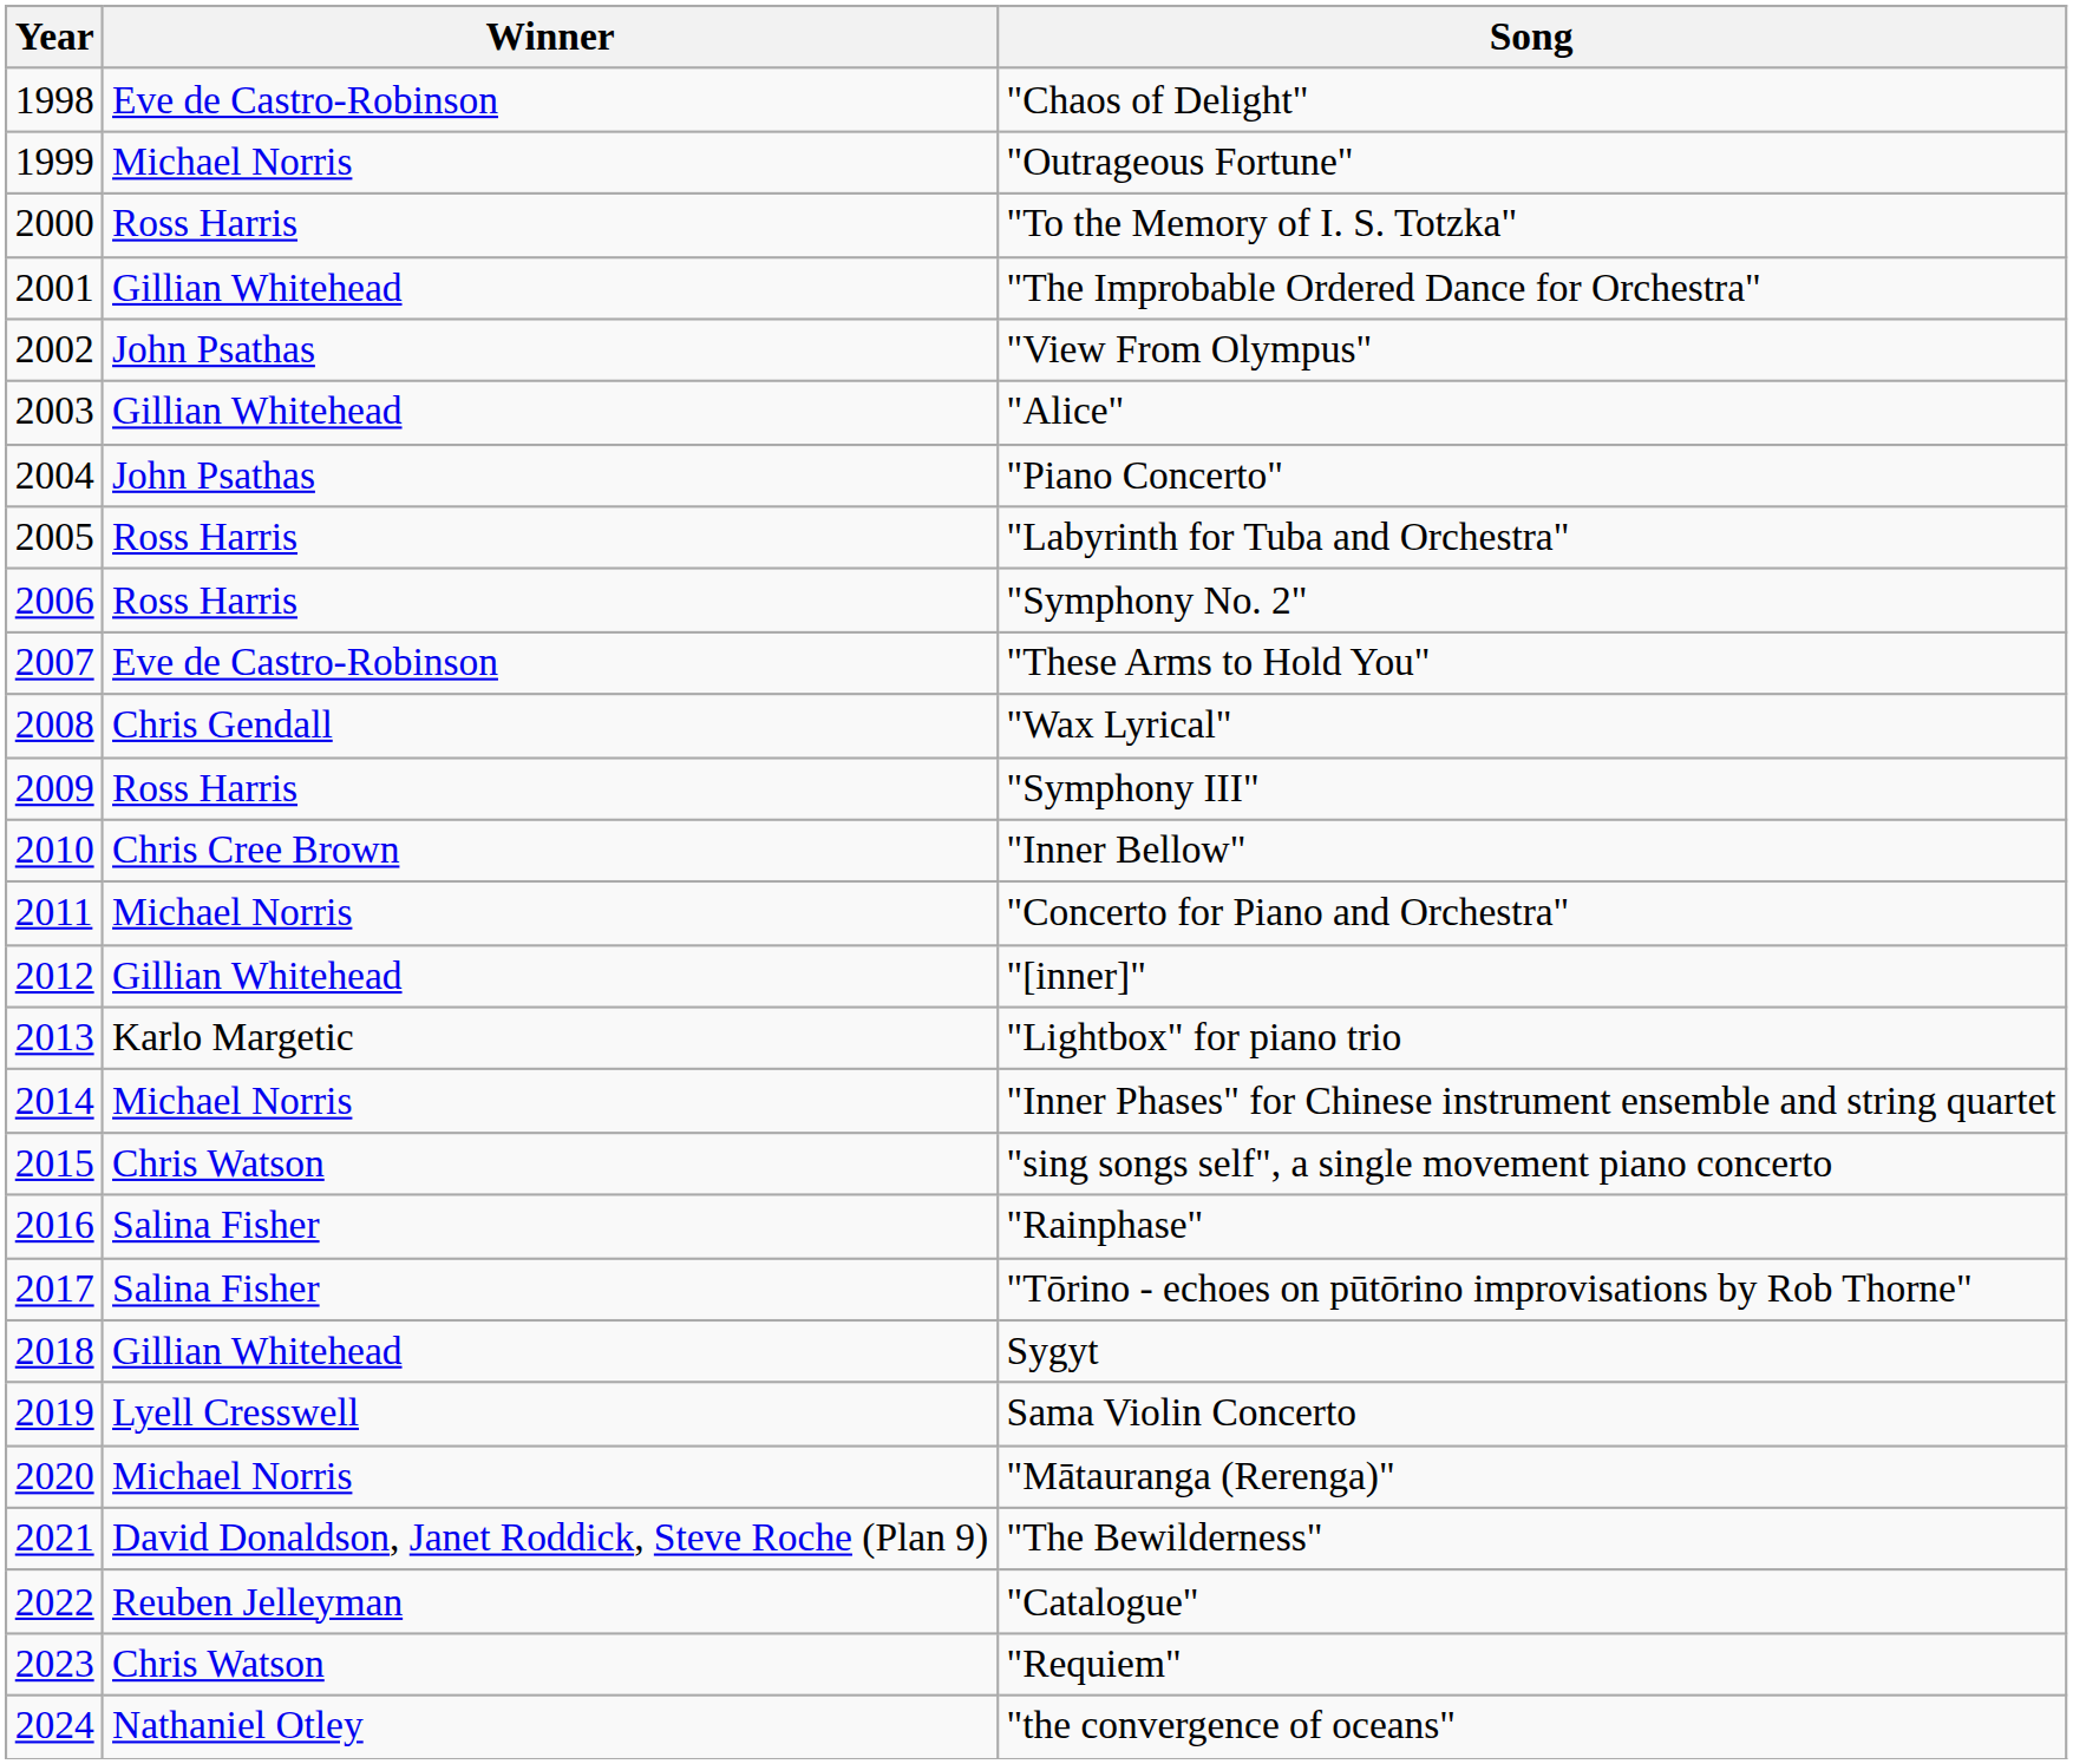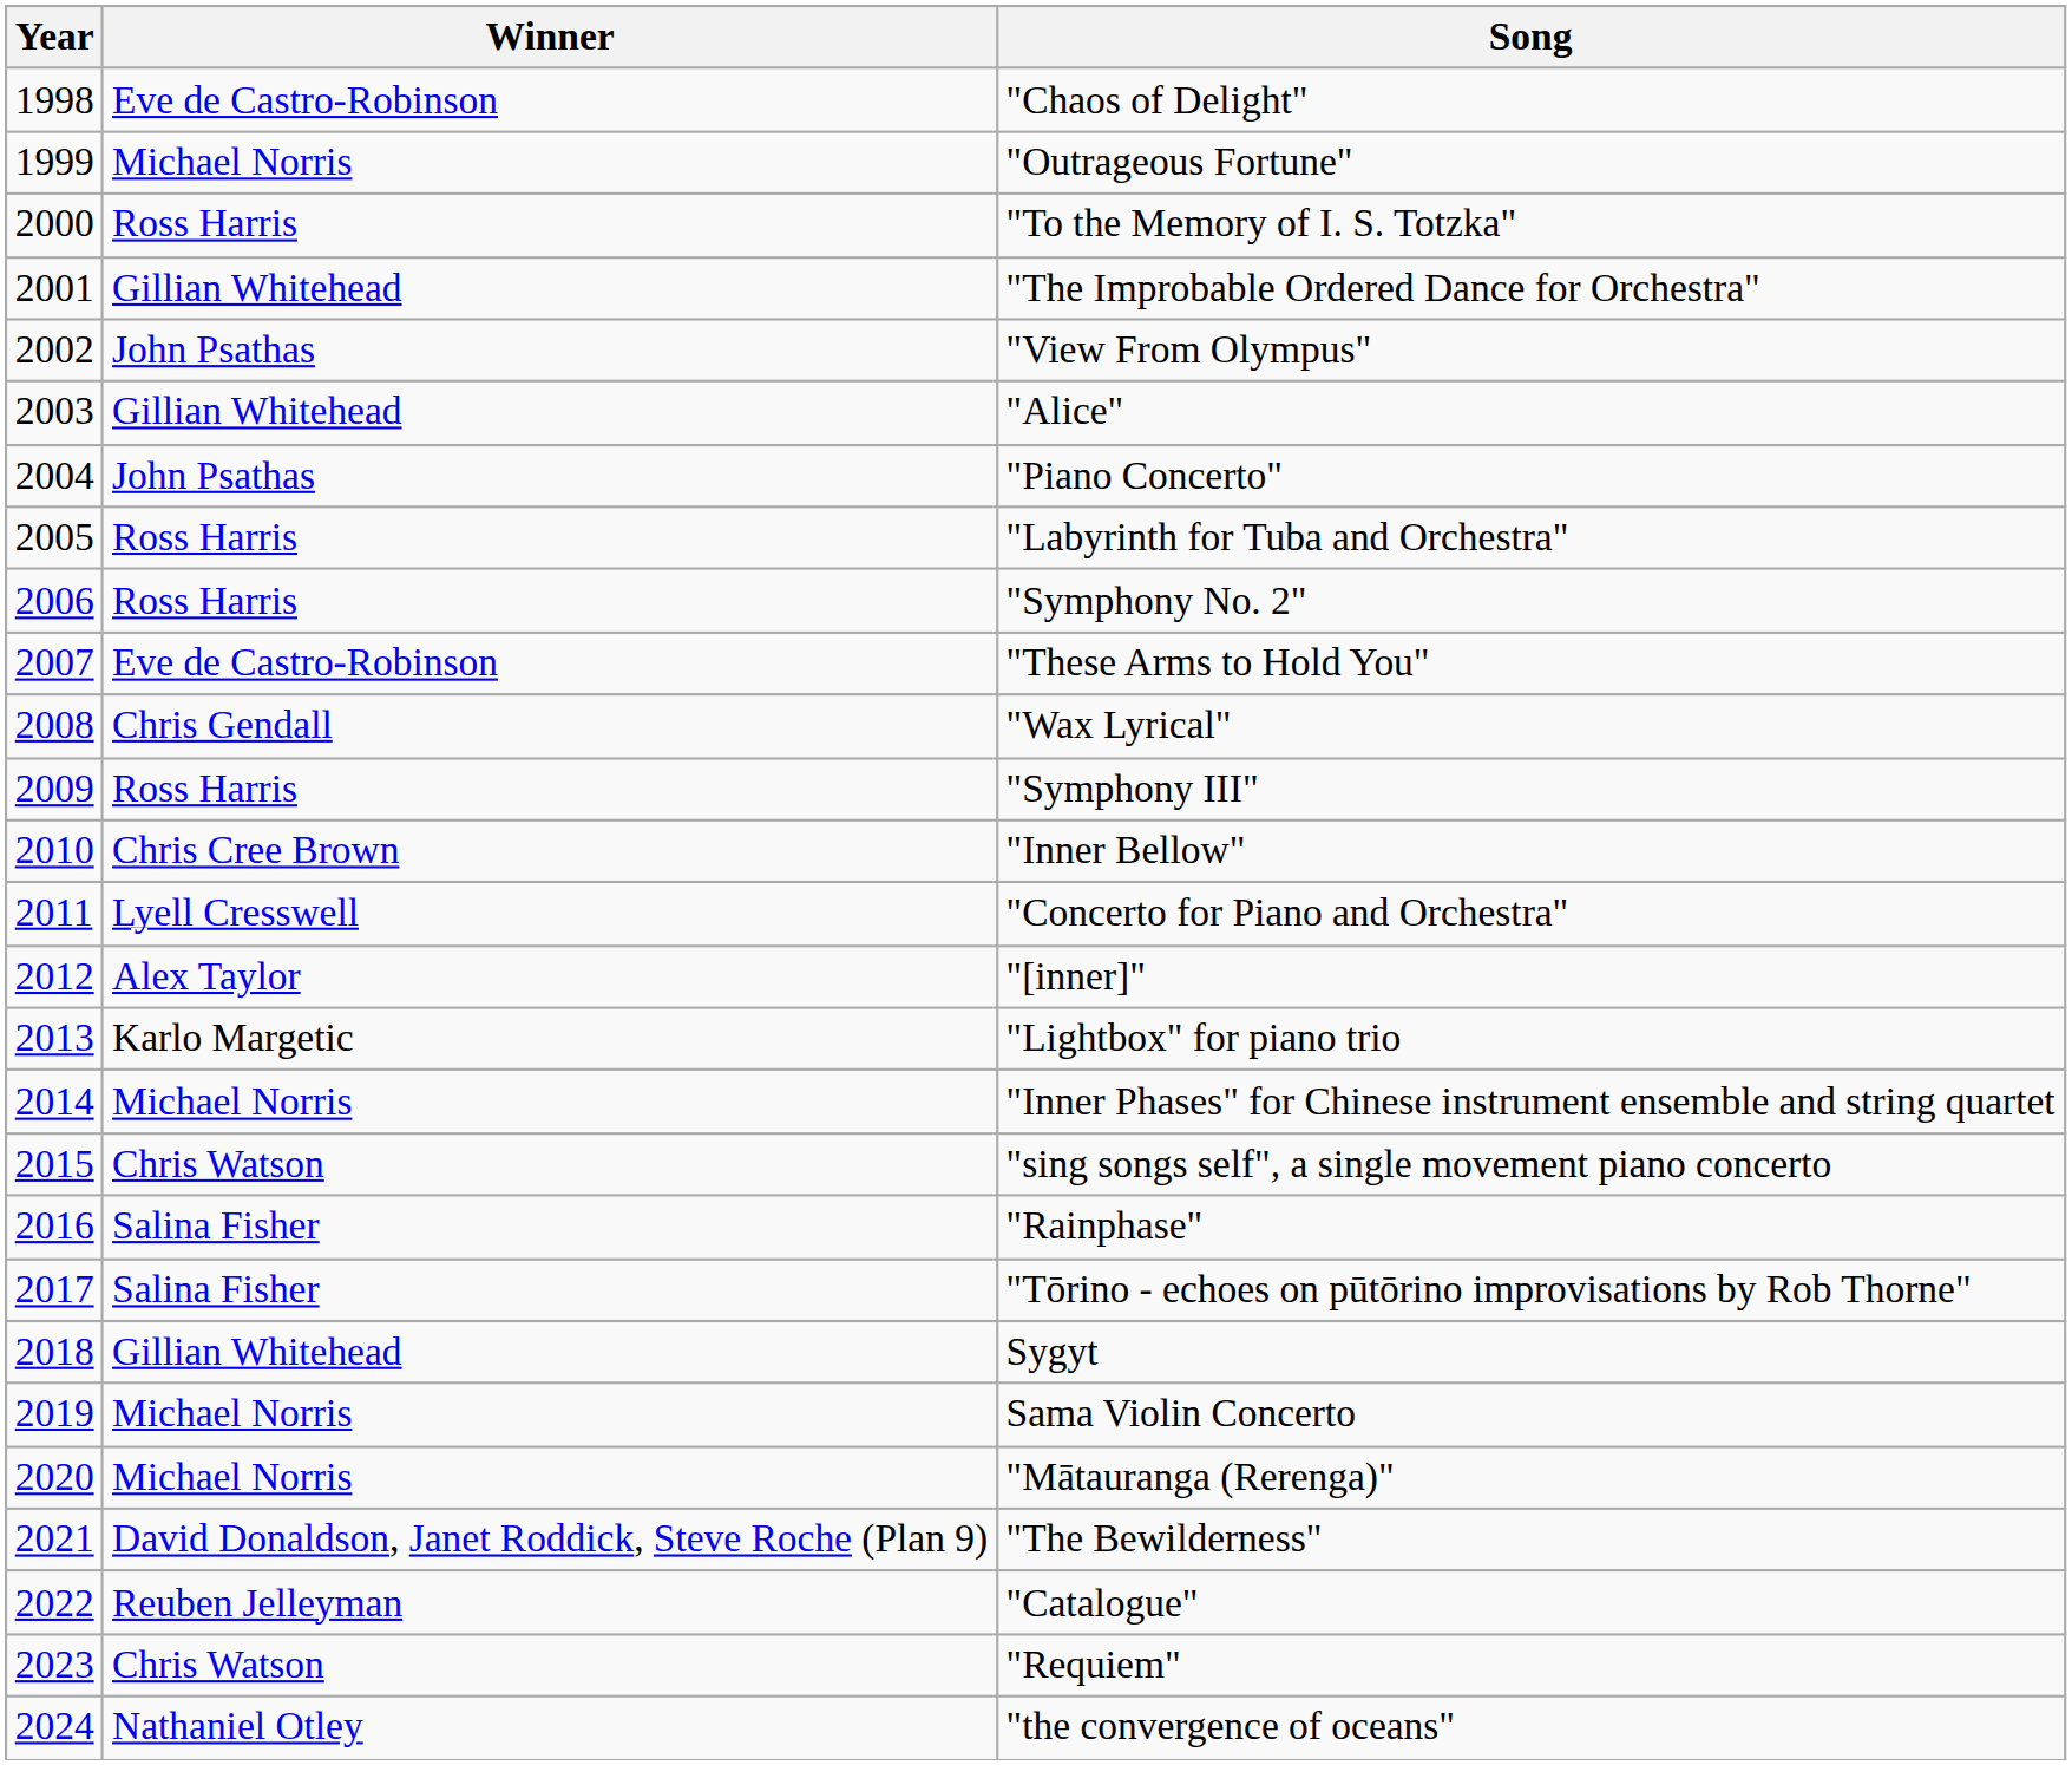"Concerto for Piano and Orchestra" | Winner: Michael Norris -> Lyell Cresswell
"[inner]" | Winner: Gillian Whitehead -> Alex Taylor
Sama Violin Concerto | Winner: Lyell Cresswell -> Michael Norris
